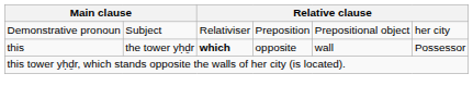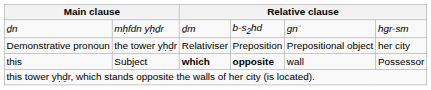+ row: ḏn | mḥfdn yḥḏr | ḏm | b-s2hd | gnʾ | hgr-sm
Demonstrative pronoun | column 2: Subject -> the tower yḥḏr
this | column 2: the tower yḥḏr -> Subject
this | column 4: normal -> bold
